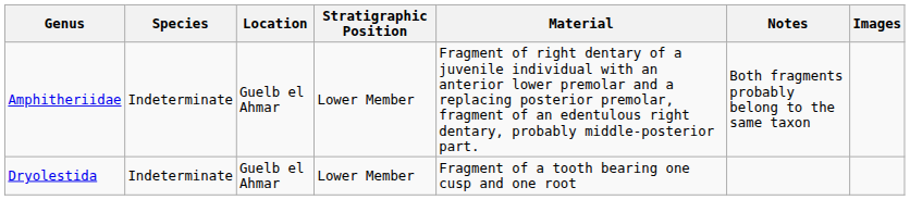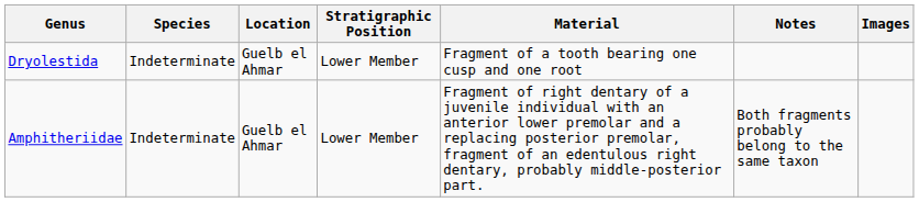rows swapped: Amphitheriidae <-> Dryolestida
